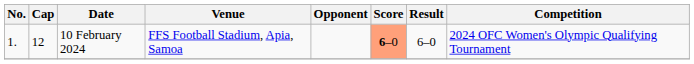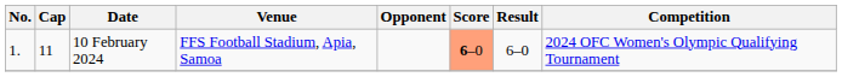10 February 2024 | Cap: 12 -> 11
